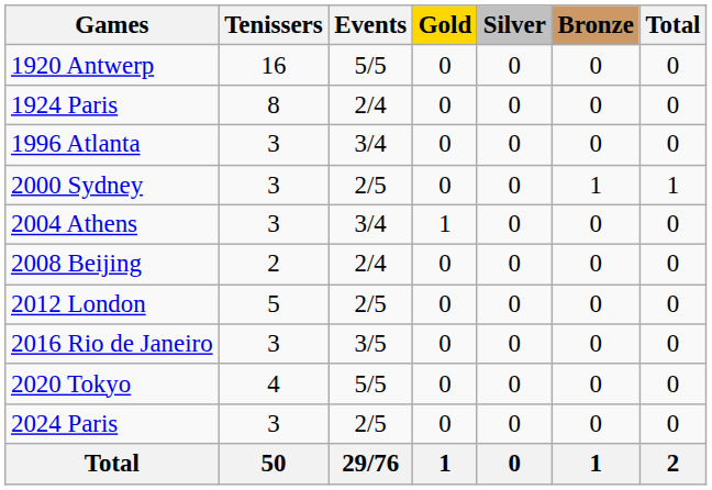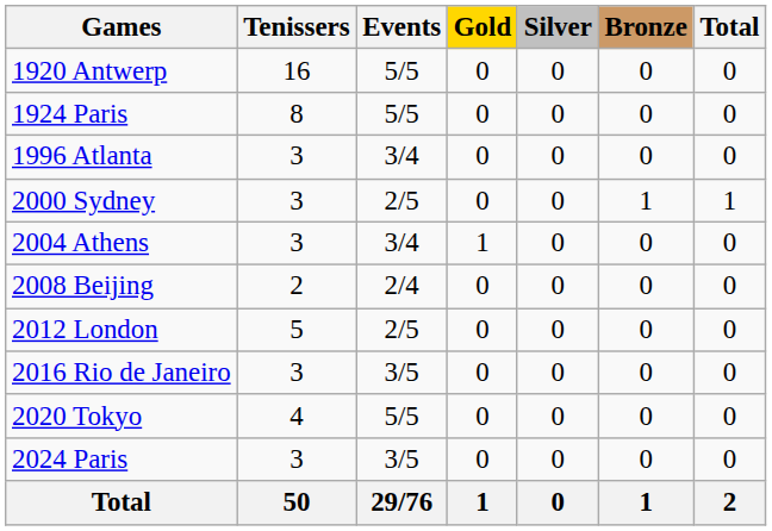1924 Paris | Events: 2/4 -> 5/5
2024 Paris | Events: 2/5 -> 3/5
